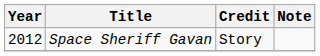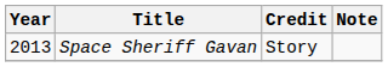Space Sheriff Gavan | Year: 2012 -> 2013
